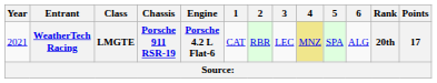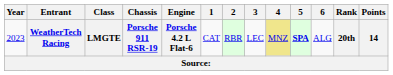WeatherTech Racing | Year: 2021 -> 2023
WeatherTech Racing | 5: normal -> bold
WeatherTech Racing | Points: 17 -> 14
